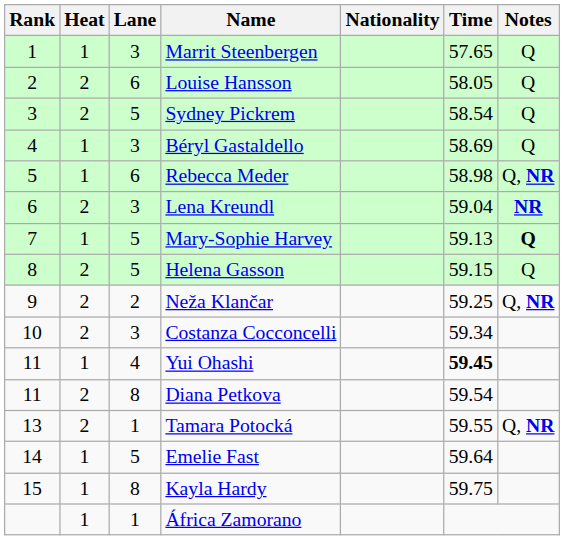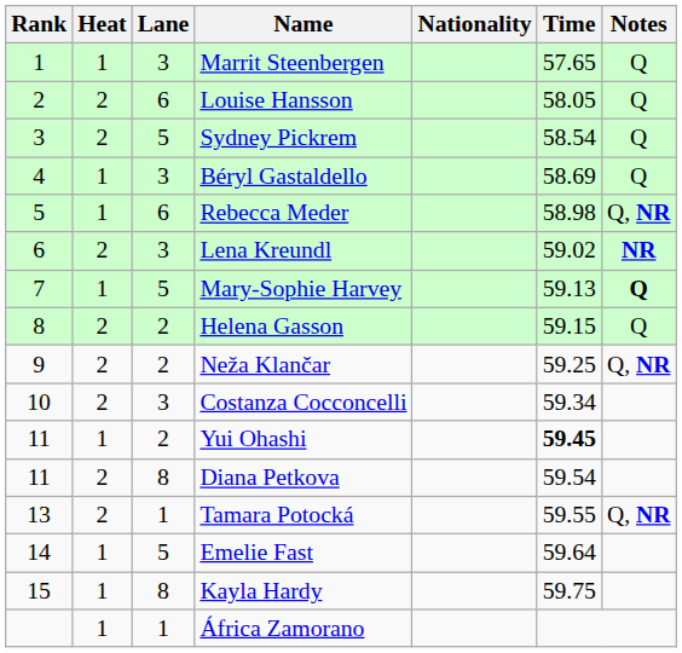Lena Kreundl | Time: 59.04 -> 59.02
Helena Gasson | Lane: 5 -> 2
Yui Ohashi | Lane: 4 -> 2
